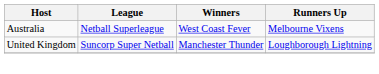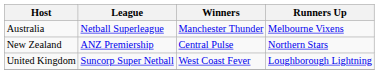Australia | Winners: West Coast Fever -> Manchester Thunder
+ row: New Zealand | ANZ Premiership | Central Pulse | Northern Stars
United Kingdom | Winners: Manchester Thunder -> West Coast Fever
